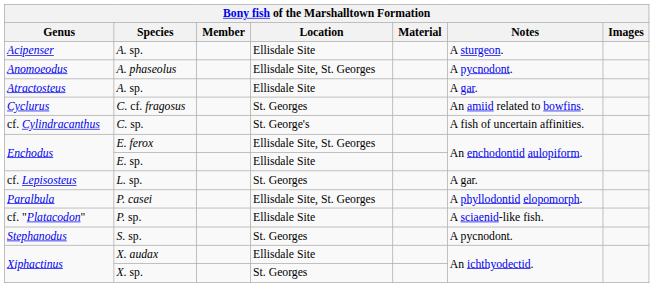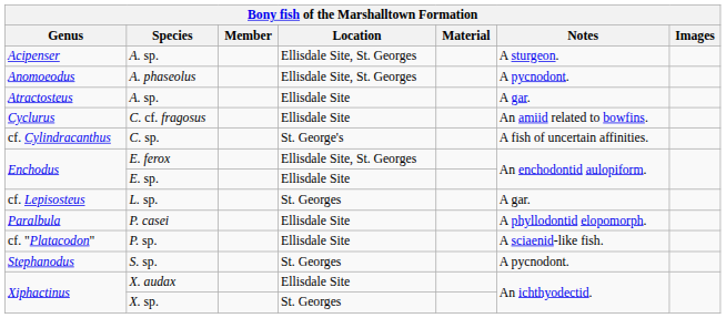Acipenser / A. sp. | Location: Ellisdale Site -> Ellisdale Site, St. Georges
C. cf. fragosus | Location: St. Georges -> Ellisdale Site
P. casei | Location: Ellisdale Site, St. Georges -> Ellisdale Site
